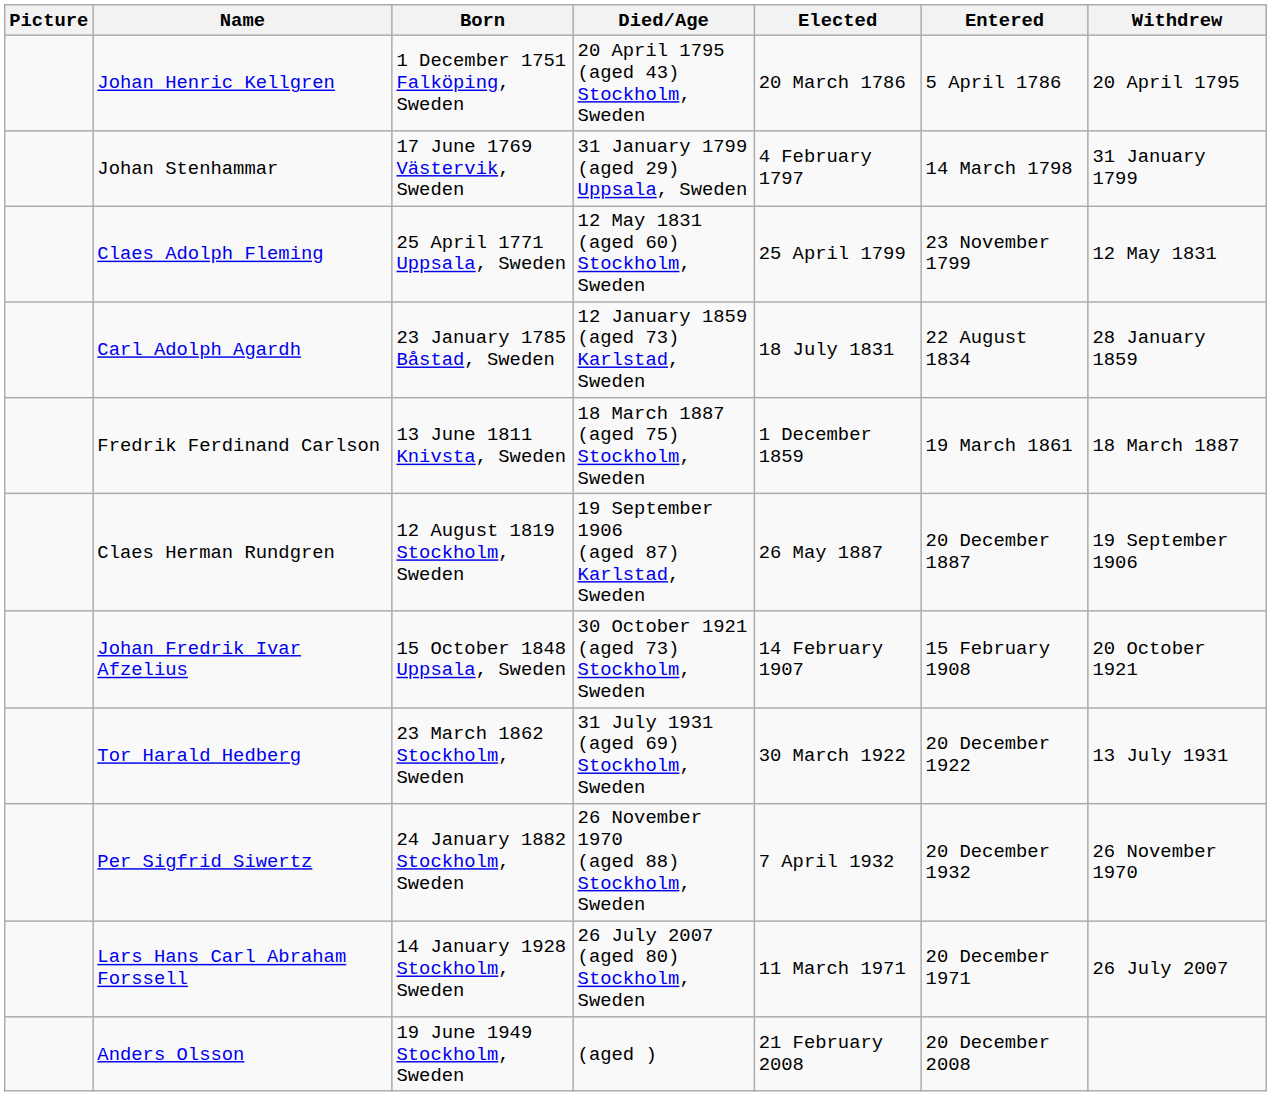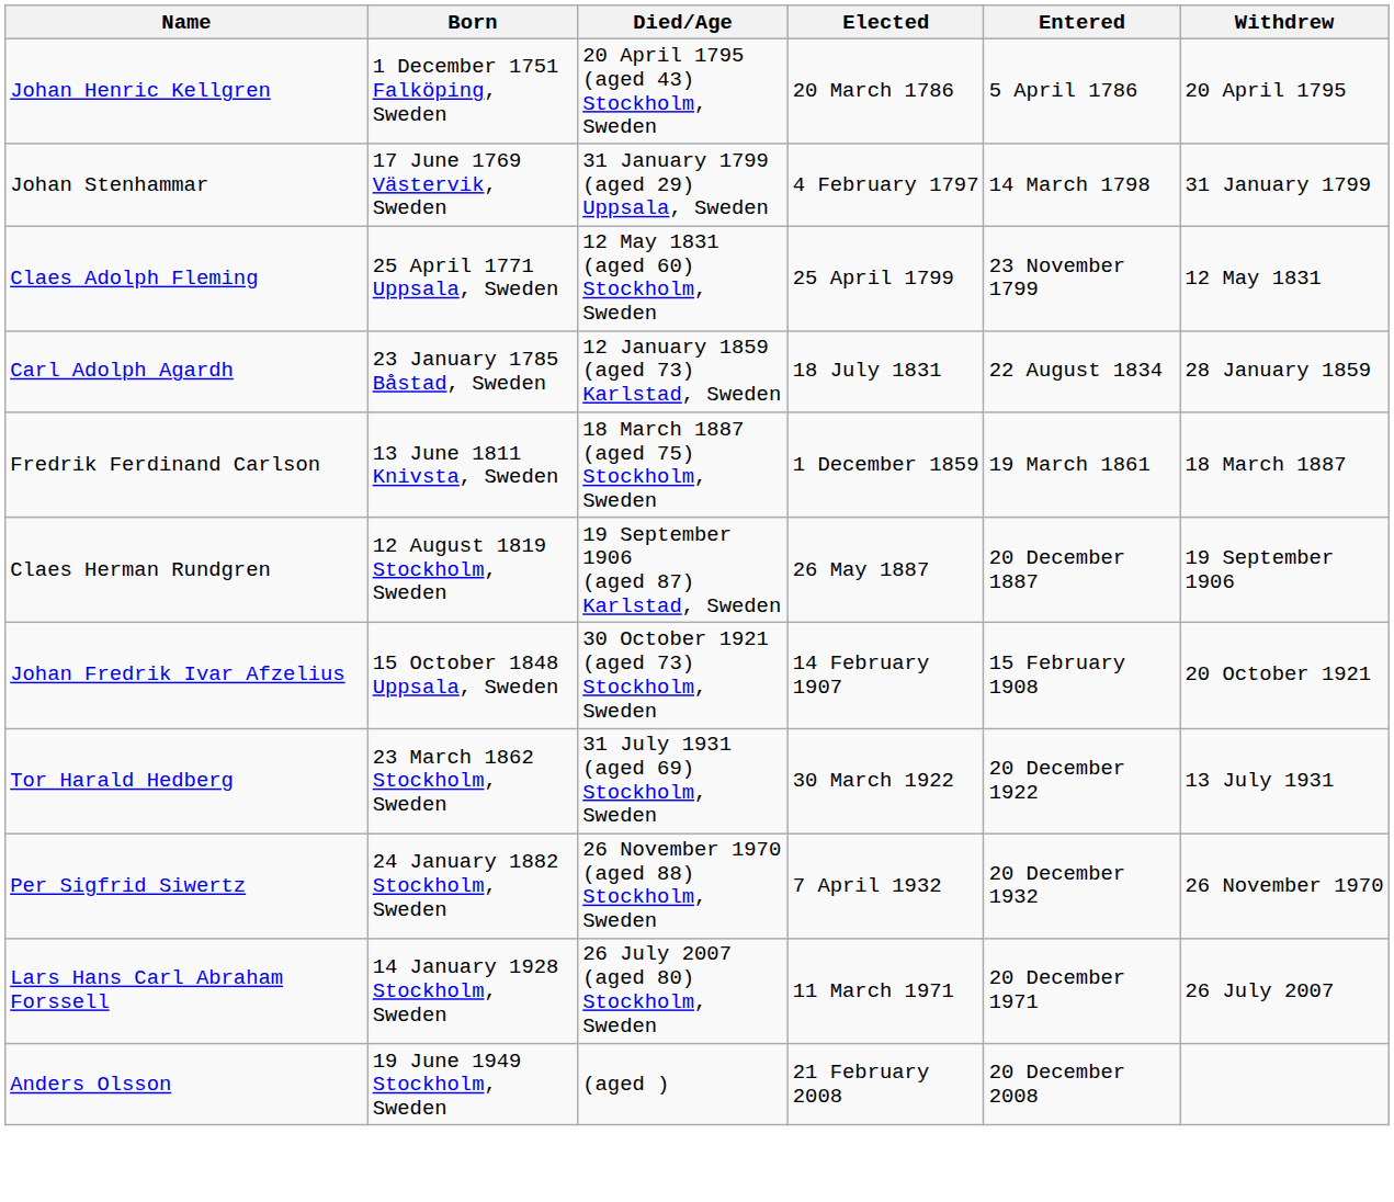- column: Picture
